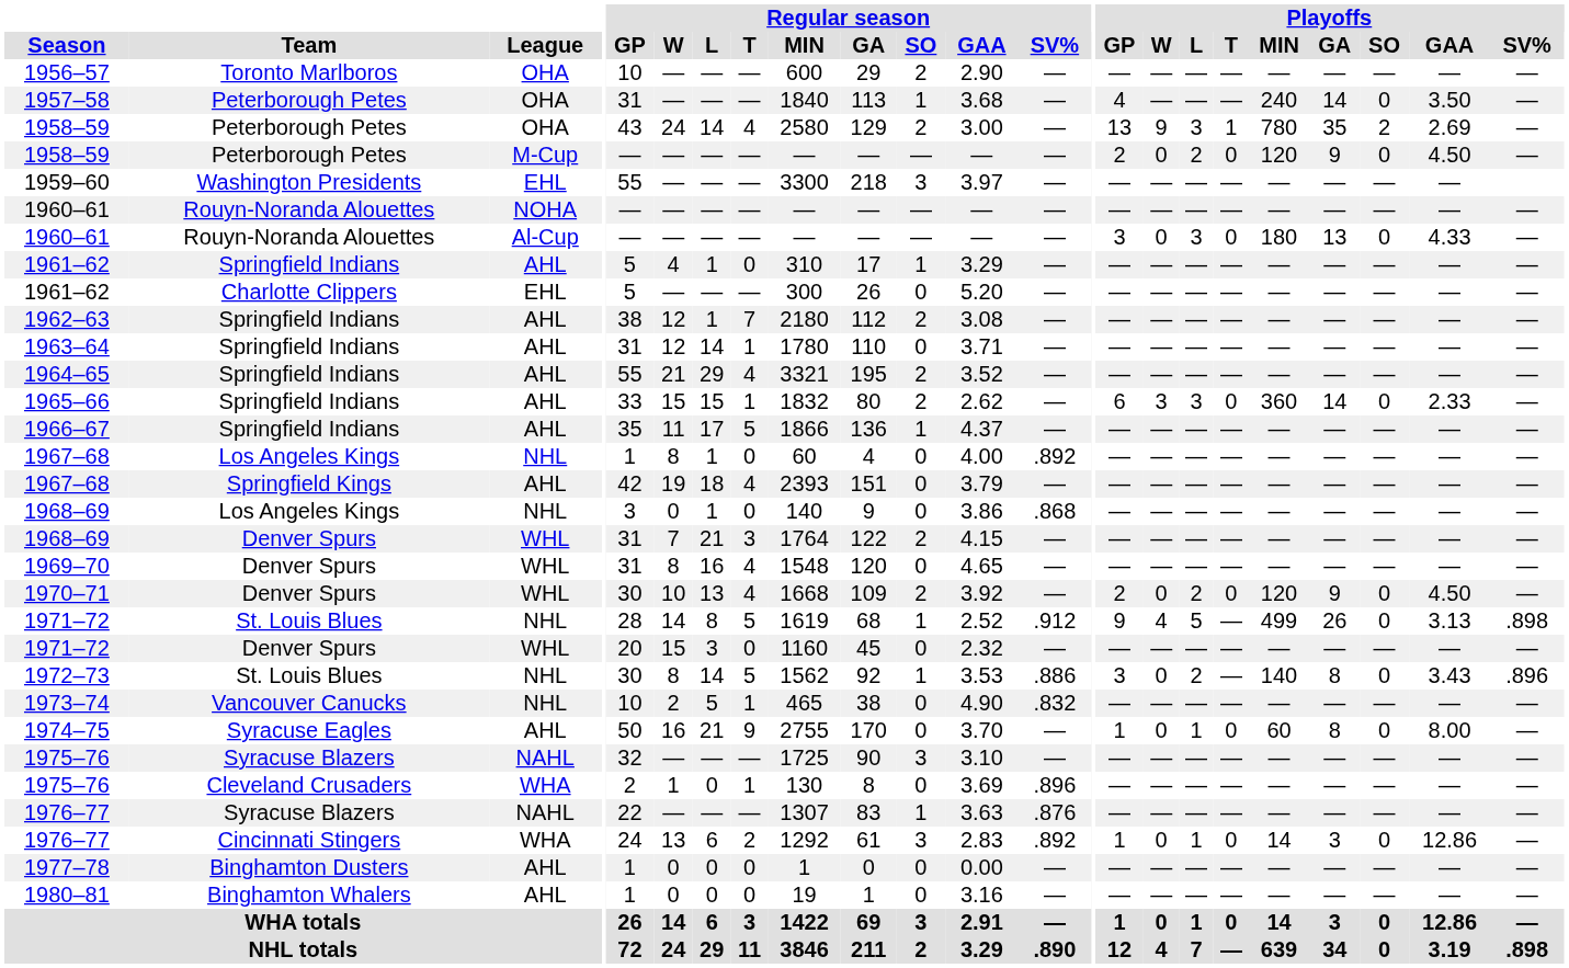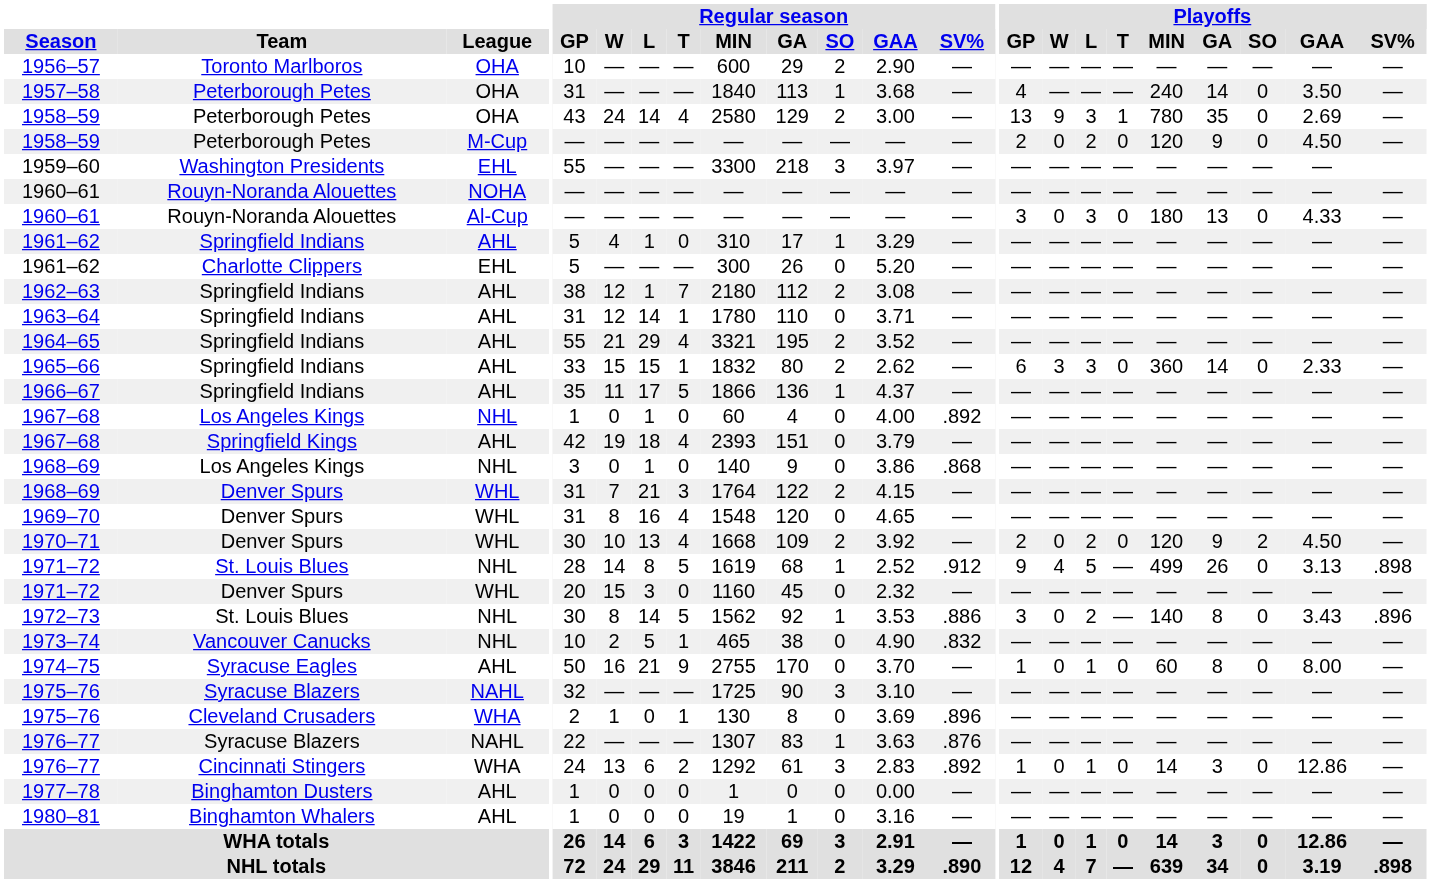1958–59 / OHA | Playoffs / SO: 2 -> 0
1967–68 / NHL | Regular season / W: 8 -> 0
1970–71 | Playoffs / SO: 0 -> 2
